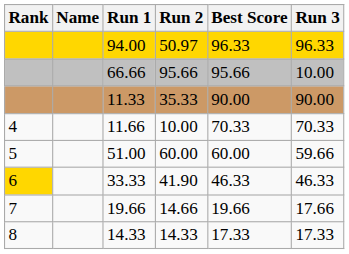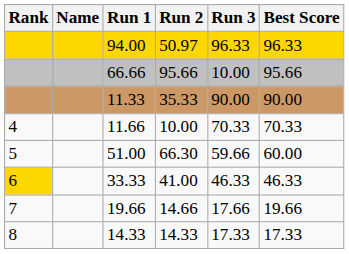columns swapped: Run 3 <-> Best Score
51.00 | Run 2: 60.00 -> 66.30
33.33 | Run 2: 41.90 -> 41.00
